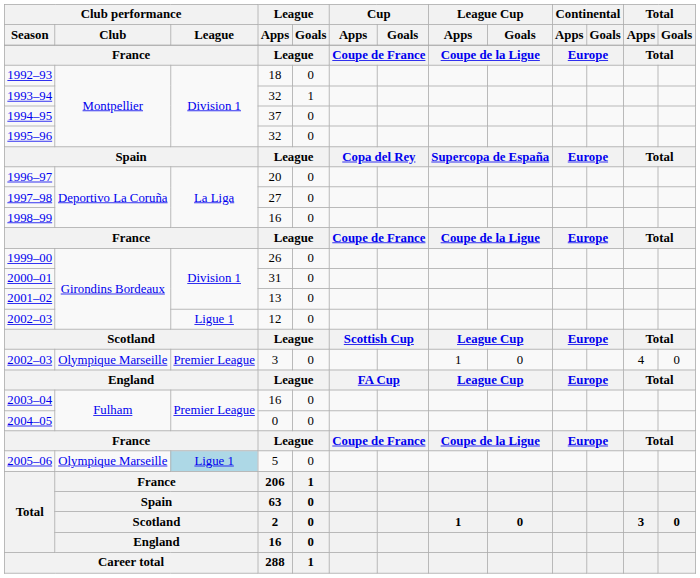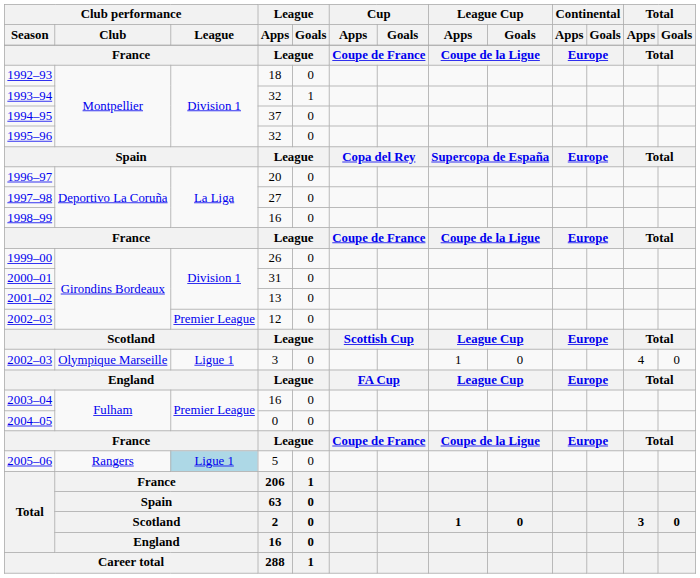2002–03 / 12 | Club performance / League: Ligue 1 -> Premier League
2002–03 / 3 | Club performance / League: Premier League -> Ligue 1
2005–06 | Club performance / Club: Olympique Marseille -> Rangers
